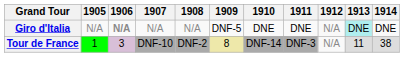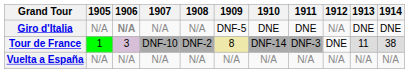Giro d'Italia | 1913: paleturquoise background -> no background
Tour de France | 1912: N/A -> DNE
+ row: Vuelta a España | N/A | N/A | N/A | N/A | N/A | N/A | N/A | N/A | N/A | N/A
